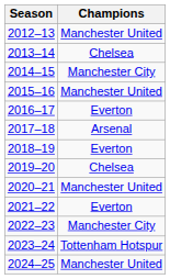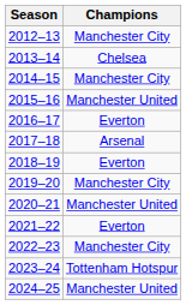2012–13 | Champions: Manchester United -> Manchester City
2019–20 | Champions: Chelsea -> Manchester City
